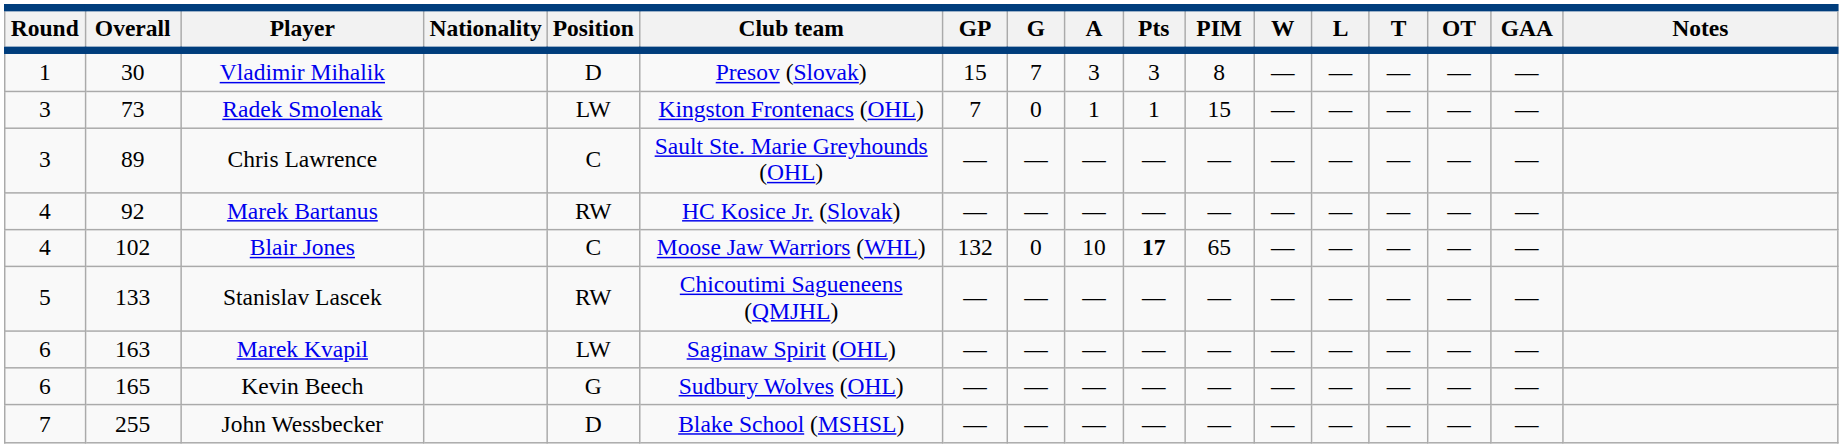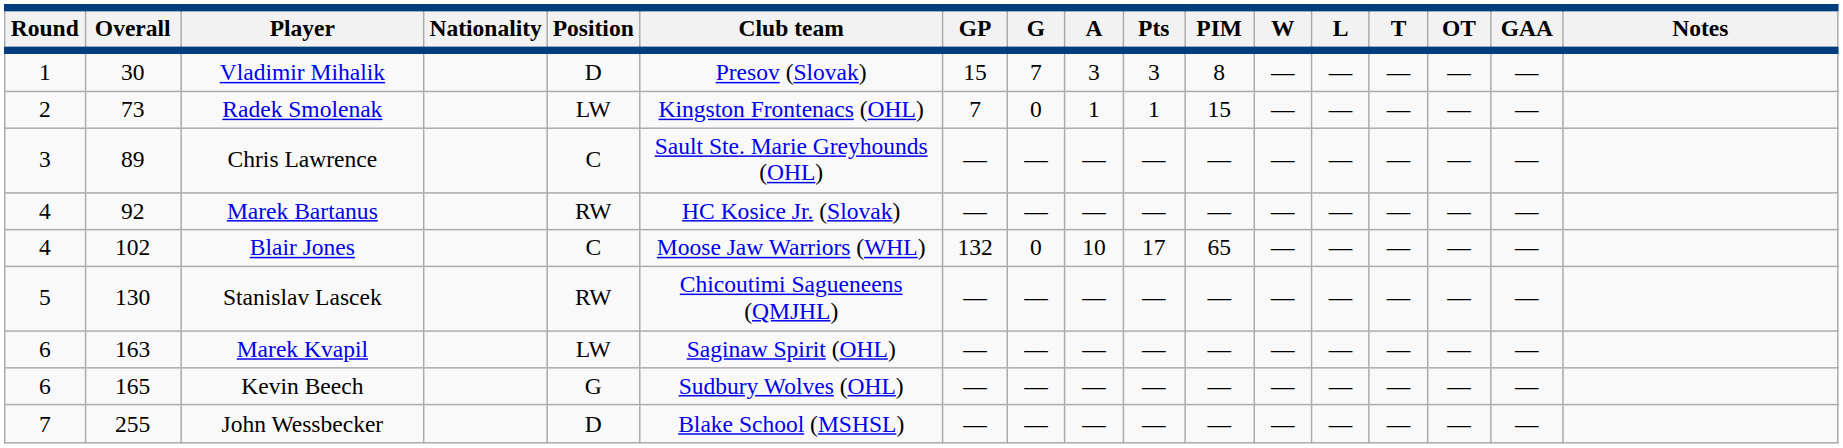Radek Smolenak | Round: 3 -> 2
Blair Jones | Pts: bold -> normal
Stanislav Lascek | Overall: 133 -> 130
